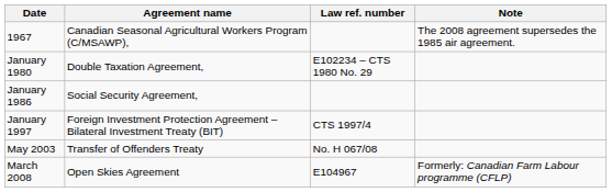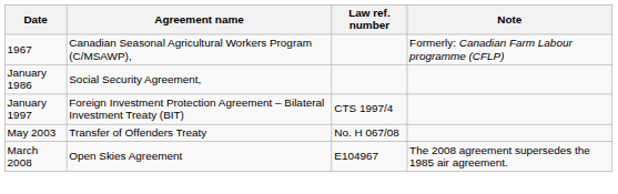1967 | Note: The 2008 agreement supersedes the 1985 air agreement. -> Formerly: Canadian Farm Labour programme (CFLP)
- row: January 1980 | Double Taxation Agreement, | E102234 – CTS 1980 No. 29
March 2008 | Note: Formerly: Canadian Farm Labour programme (CFLP) -> The 2008 agreement supersedes the 1985 air agreement.
